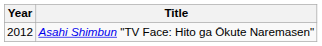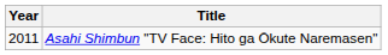Asahi Shimbun "TV Face: Hito ga Ōkute Naremasen" | Year: 2012 -> 2011
